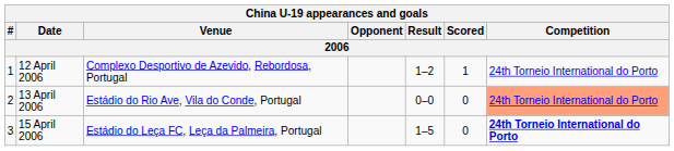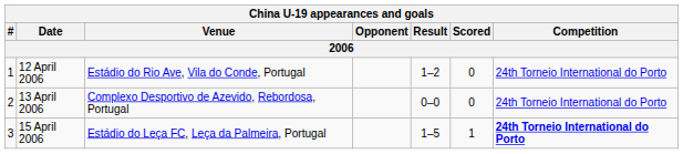12 April 2006 | Venue: Complexo Desportivo de Azevido, Rebordosa, Portugal -> Estádio do Rio Ave, Vila do Conde, Portugal
12 April 2006 | Scored: 1 -> 0
13 April 2006 | Venue: Estádio do Rio Ave, Vila do Conde, Portugal -> Complexo Desportivo de Azevido, Rebordosa, Portugal
13 April 2006 | Competition: lightsalmon background -> no background
15 April 2006 | Scored: 0 -> 1
